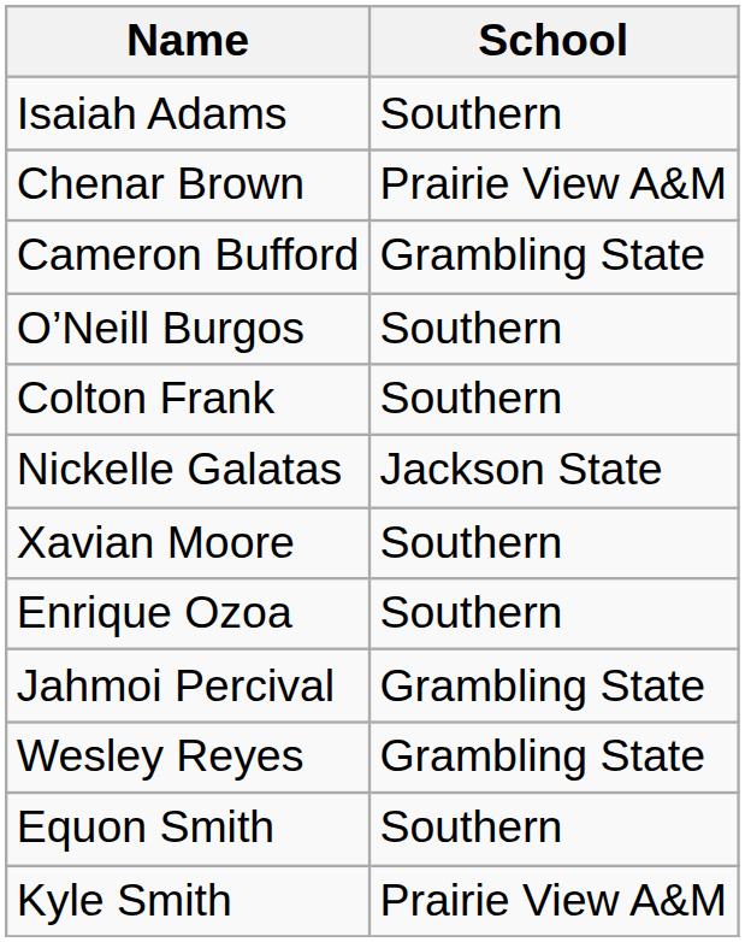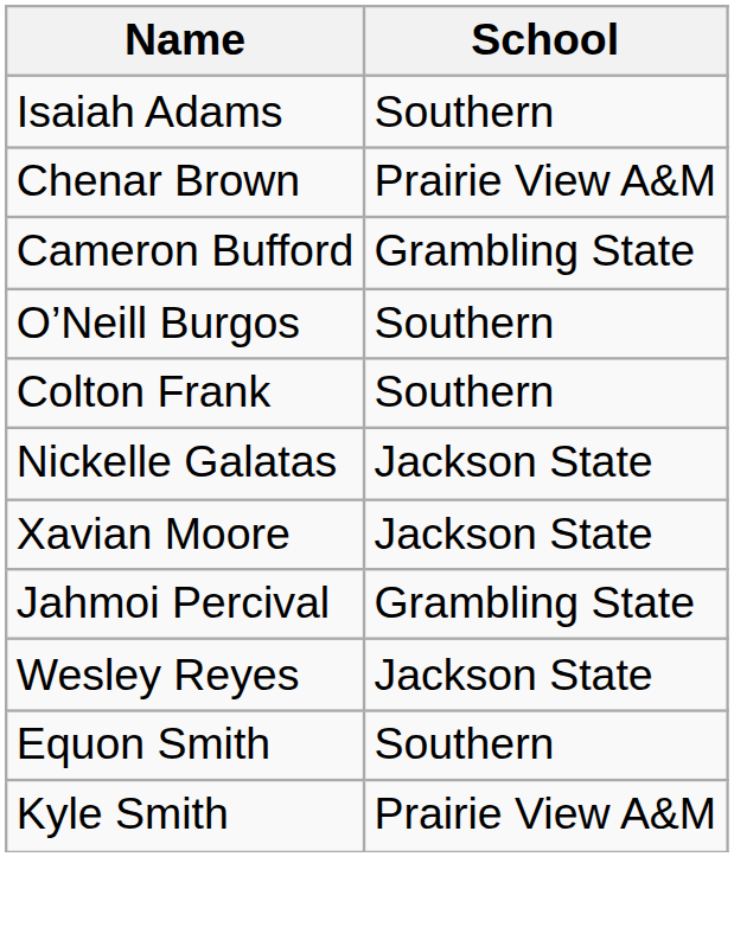Xavian Moore | School: Southern -> Jackson State
- row: Enrique Ozoa | Southern
Wesley Reyes | School: Grambling State -> Jackson State
